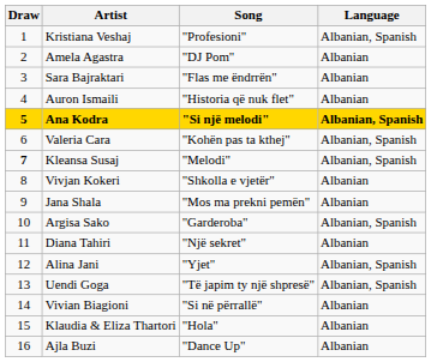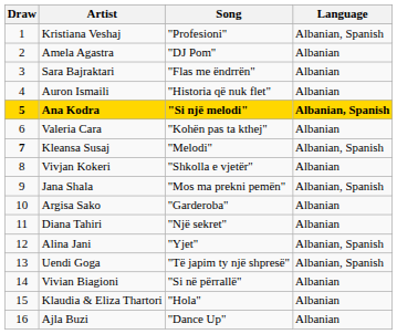Valeria Cara | Language: Albanian, Spanish -> Albanian
Jana Shala | Language: Albanian -> Albanian, Spanish
Argisa Sako | Language: Albanian, Spanish -> Albanian
